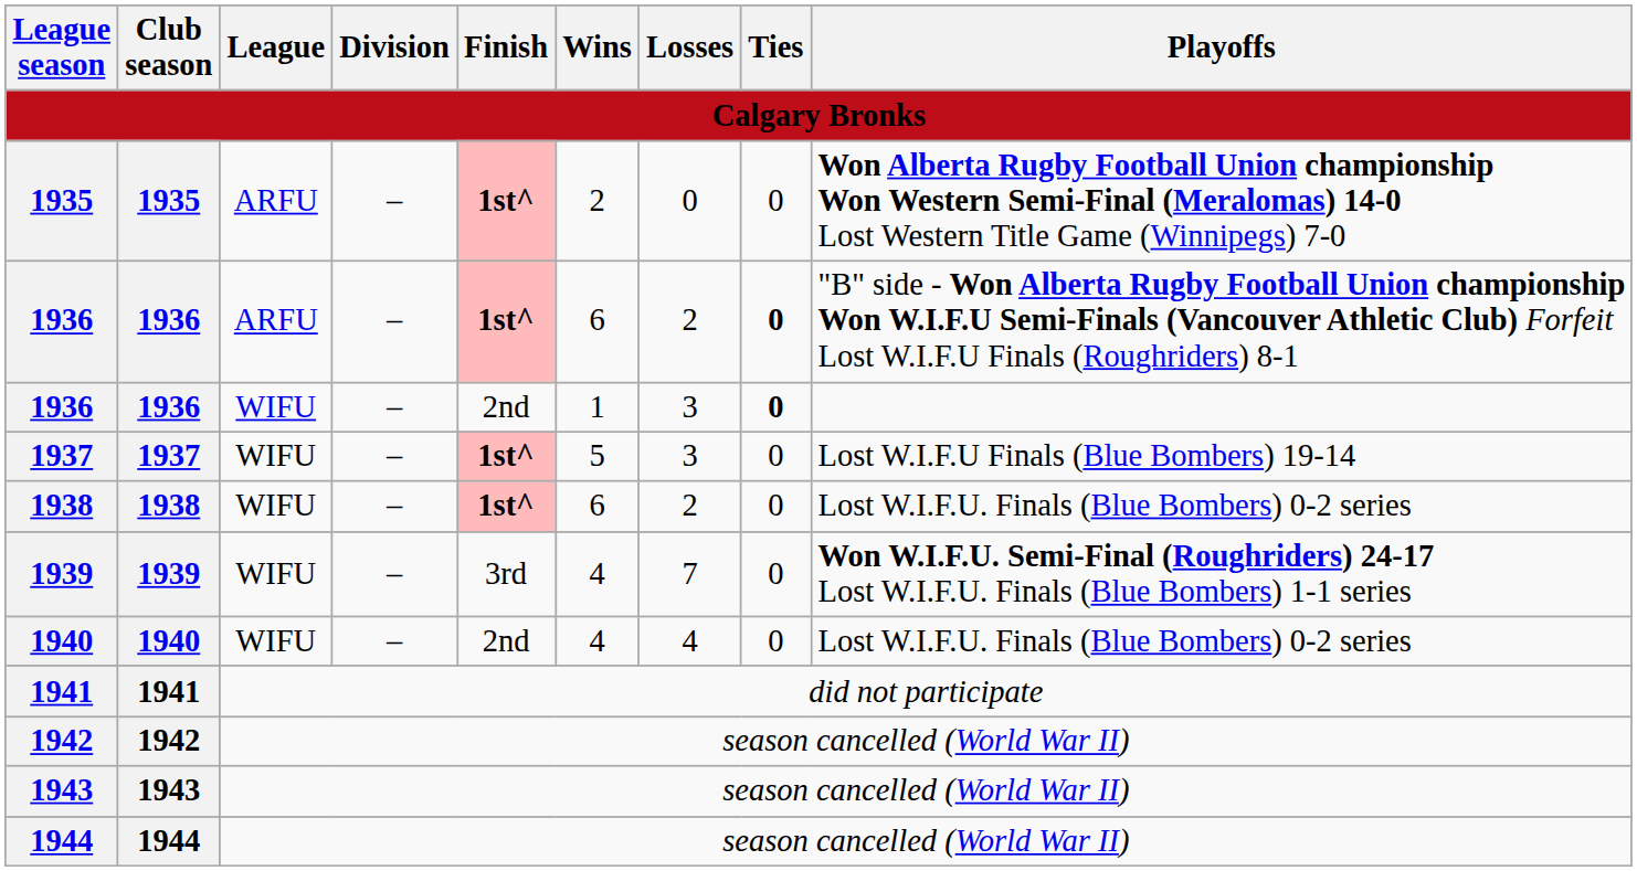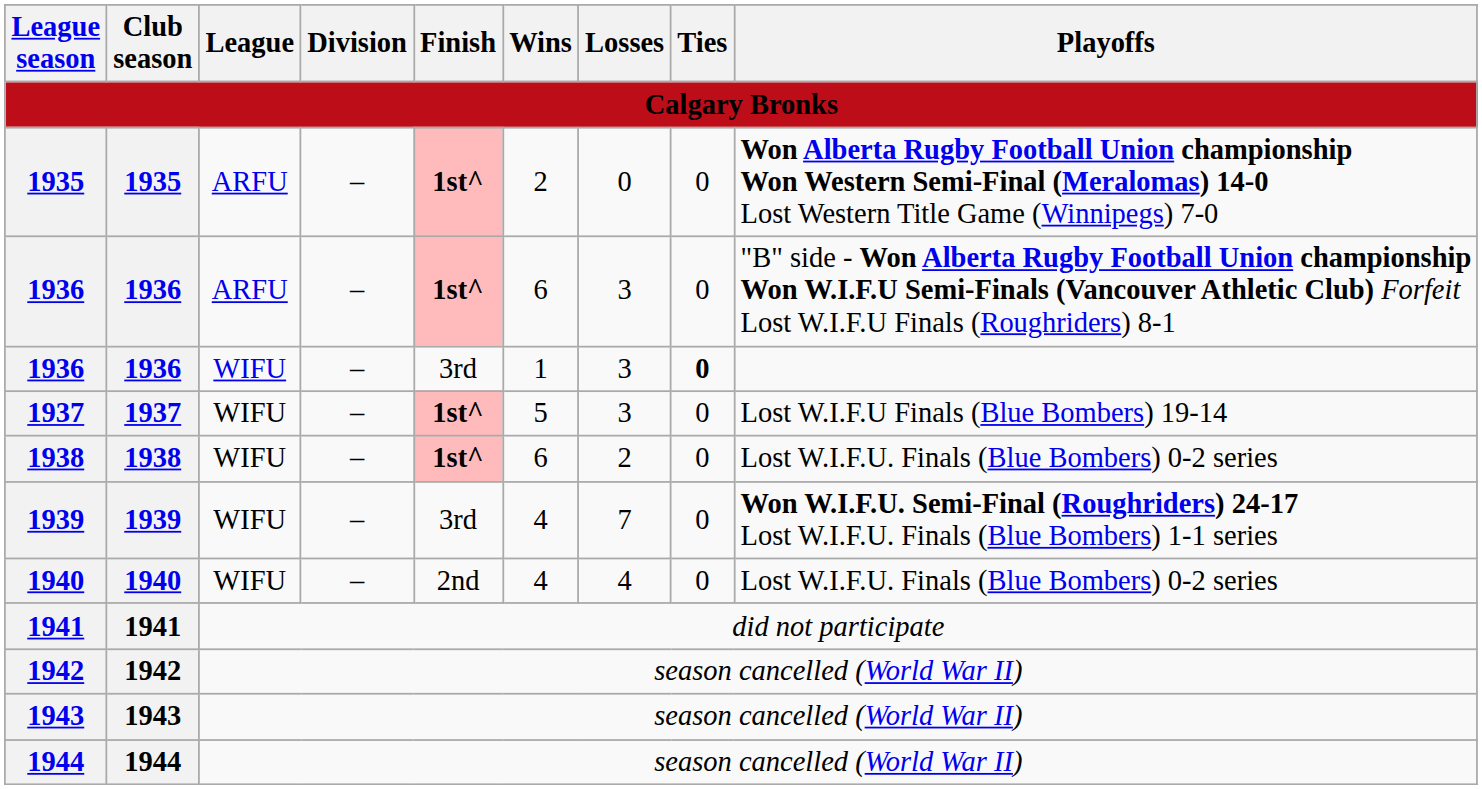1936 / ARFU | Losses: 2 -> 3
1936 / ARFU | Ties: bold -> normal
1936 / WIFU | Finish: 2nd -> 3rd
